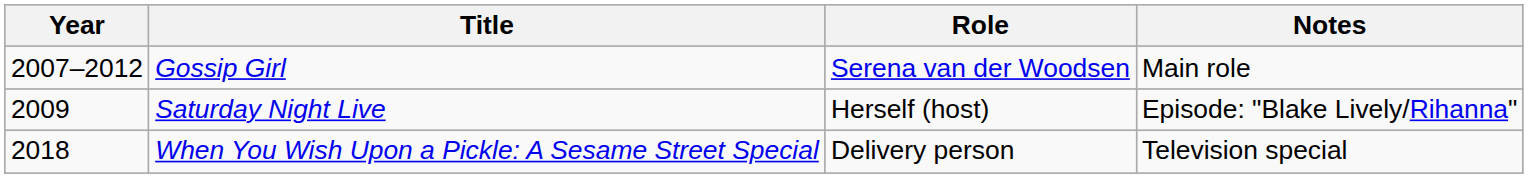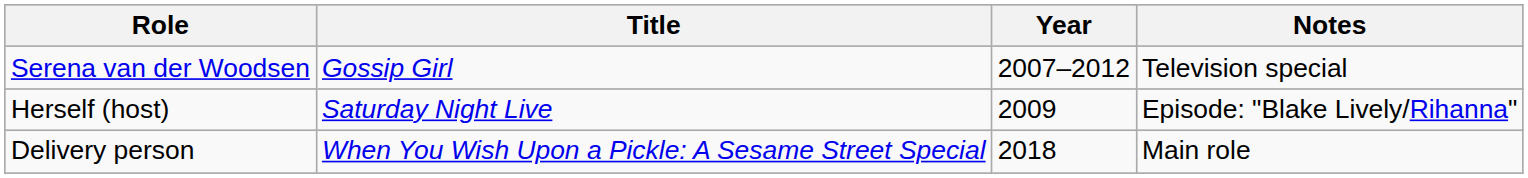columns swapped: Year <-> Role
Gossip Girl | Notes: Main role -> Television special
When You Wish Upon a Pickle: A Sesame Street Special | Notes: Television special -> Main role
